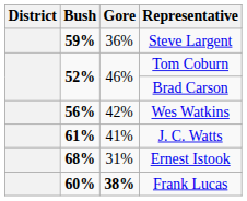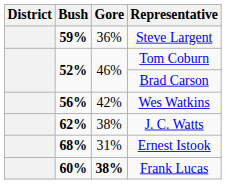J. C. Watts | Bush: 61% -> 62%
J. C. Watts | Gore: 41% -> 38%
